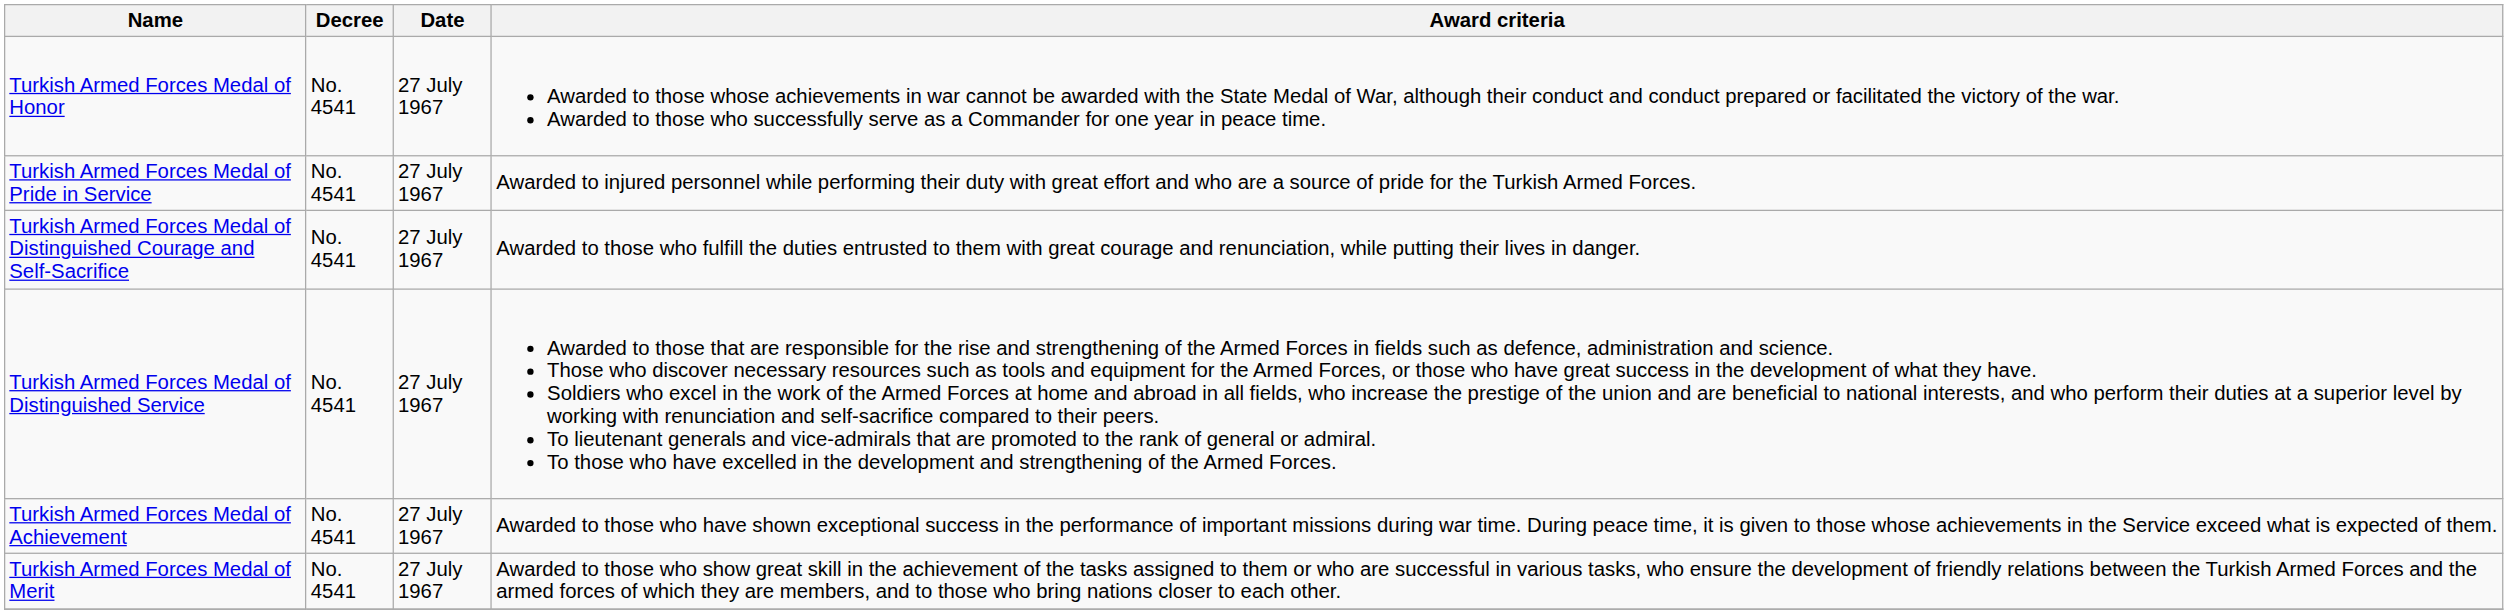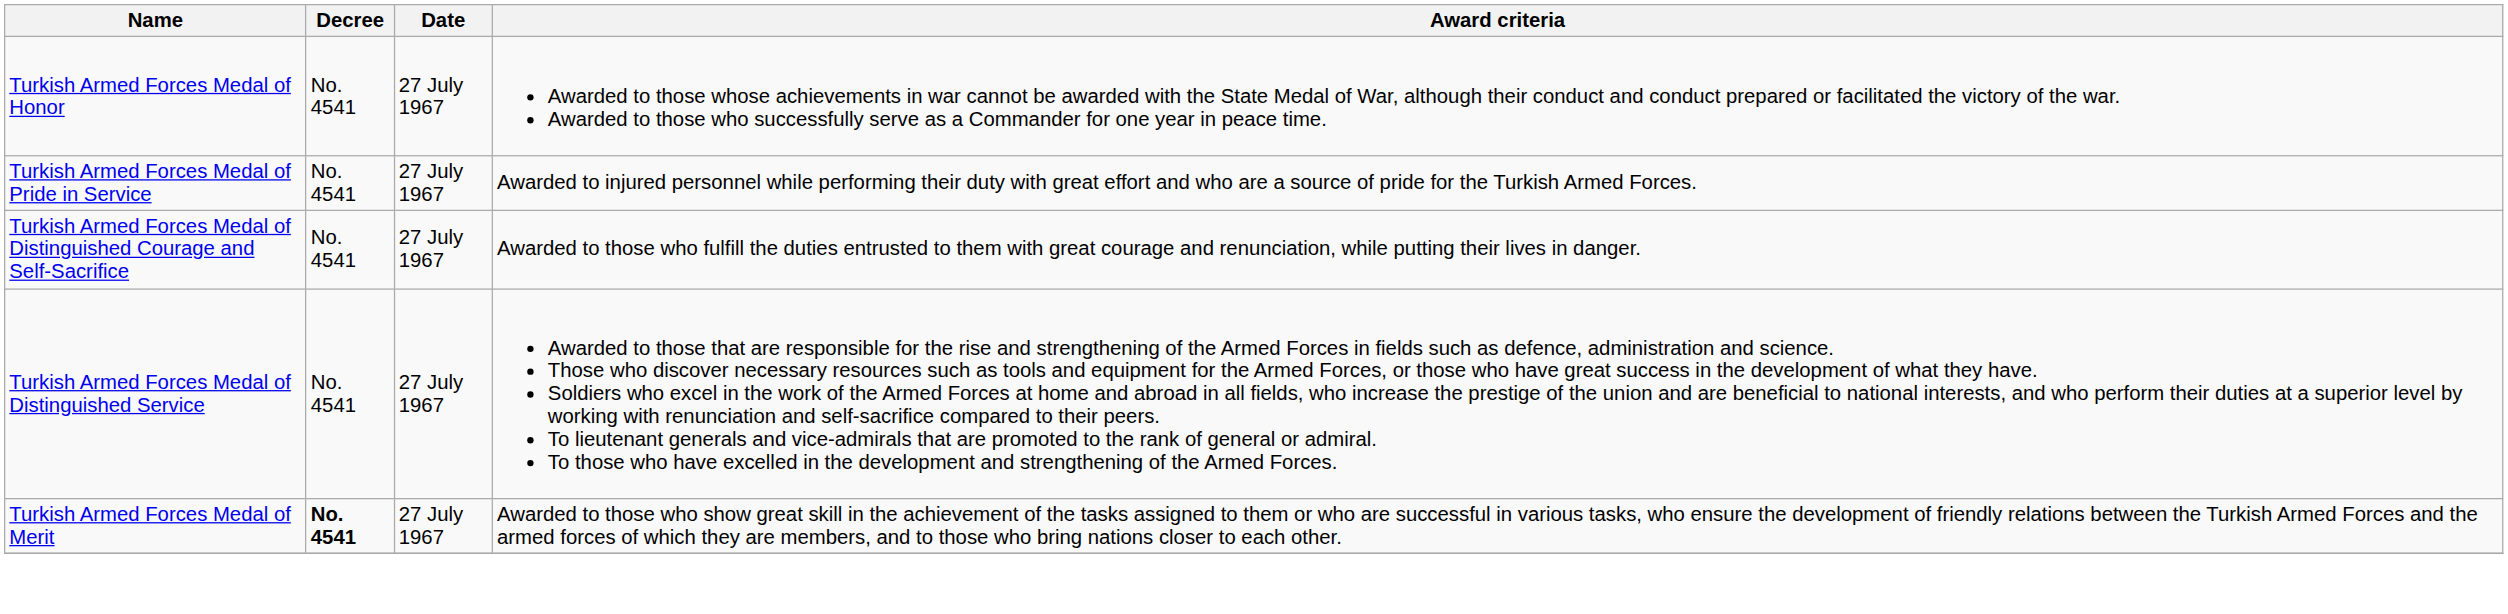- row: Turkish Armed Forces Medal of Achievement | No. 4541 | 27 July 1967 | Awarded to those who have shown exceptional success in the performance of important missions during war time. During peace time, it is given to those whose achievements in the Service exceed what is expected of them.
Turkish Armed Forces Medal of Merit | Decree: normal -> bold
